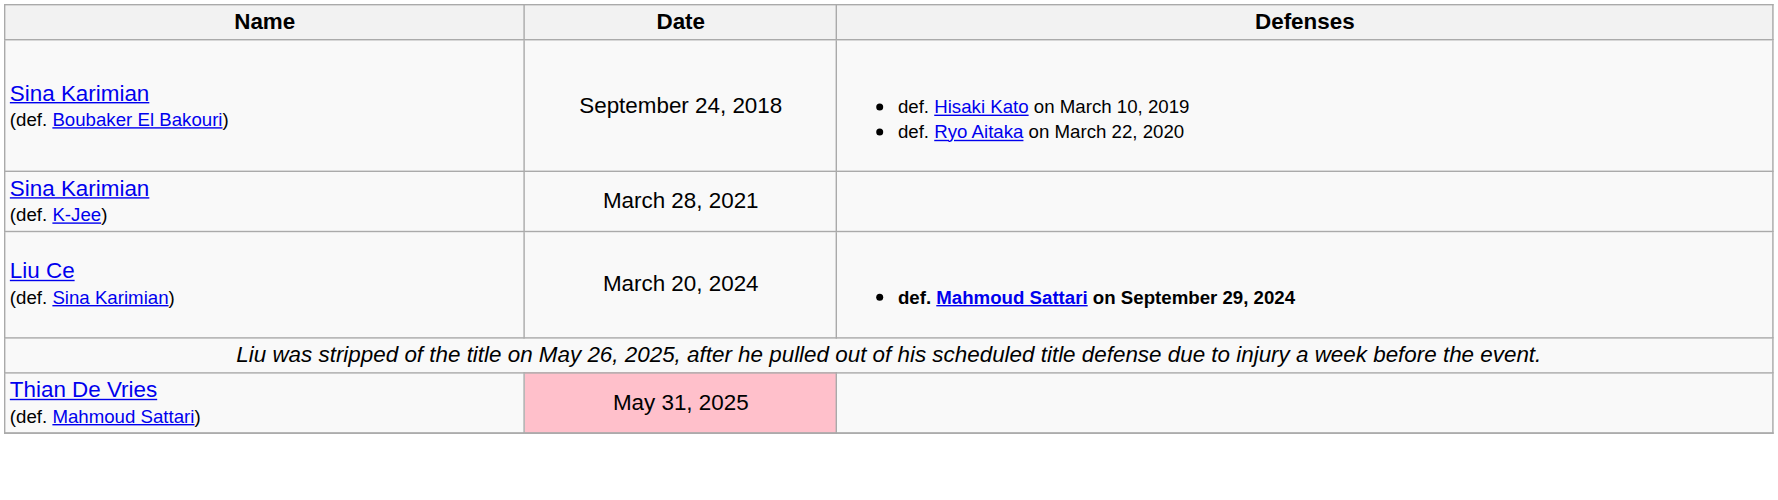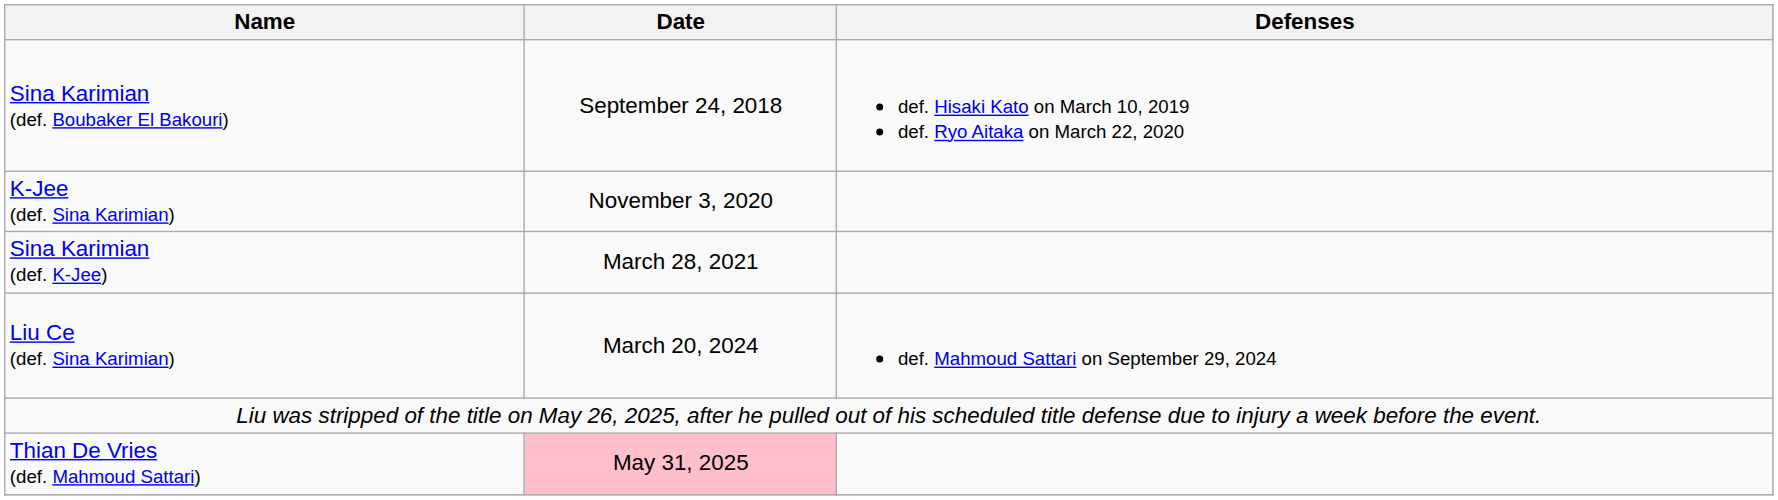+ row: K-Jee (def. Sina Karimian) | November 3, 2020
Liu Ce (def. Sina Karimian) | Defenses: bold -> normal
